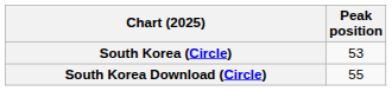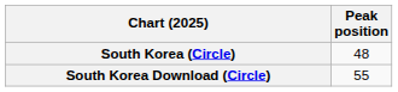South Korea (Circle) | Peak position: 53 -> 48
